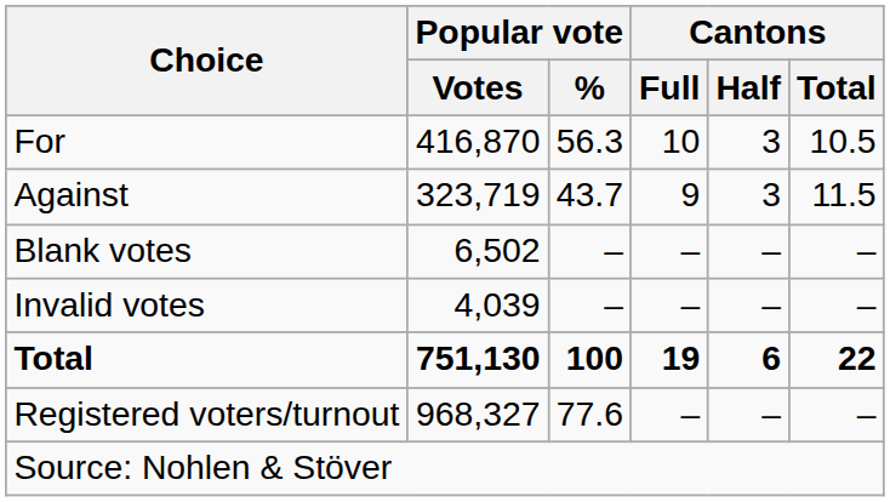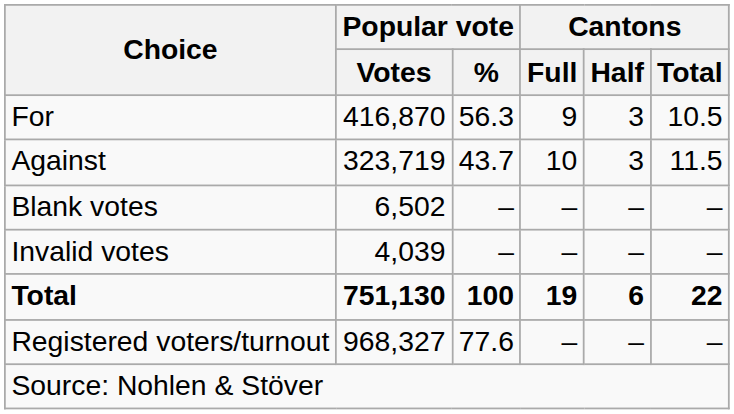For | Cantons / Full: 10 -> 9
Against | Cantons / Full: 9 -> 10
